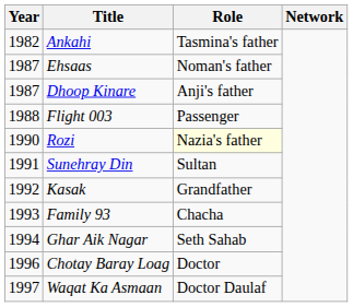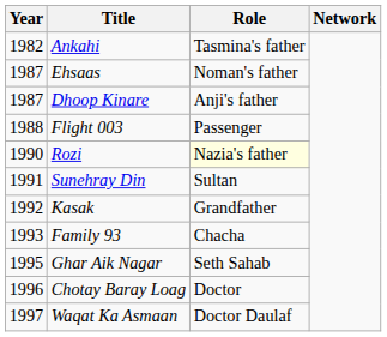Ghar Aik Nagar | Year: 1994 -> 1995
